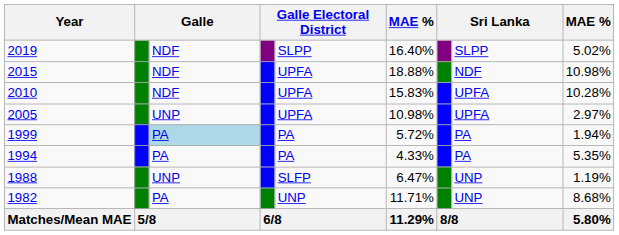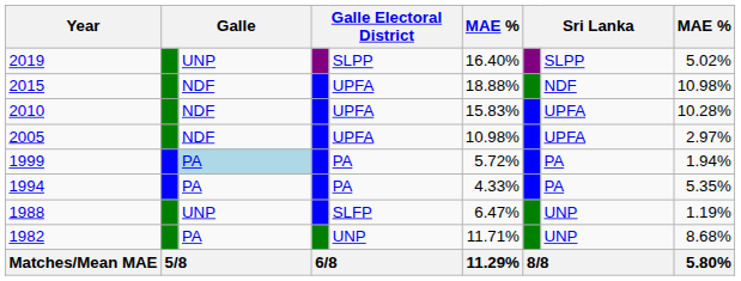2019 | column 3: NDF -> UNP
2005 | column 3: UNP -> NDF
